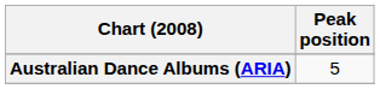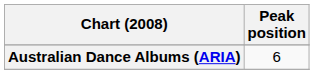Australian Dance Albums (ARIA) | Peak position: 5 -> 6
